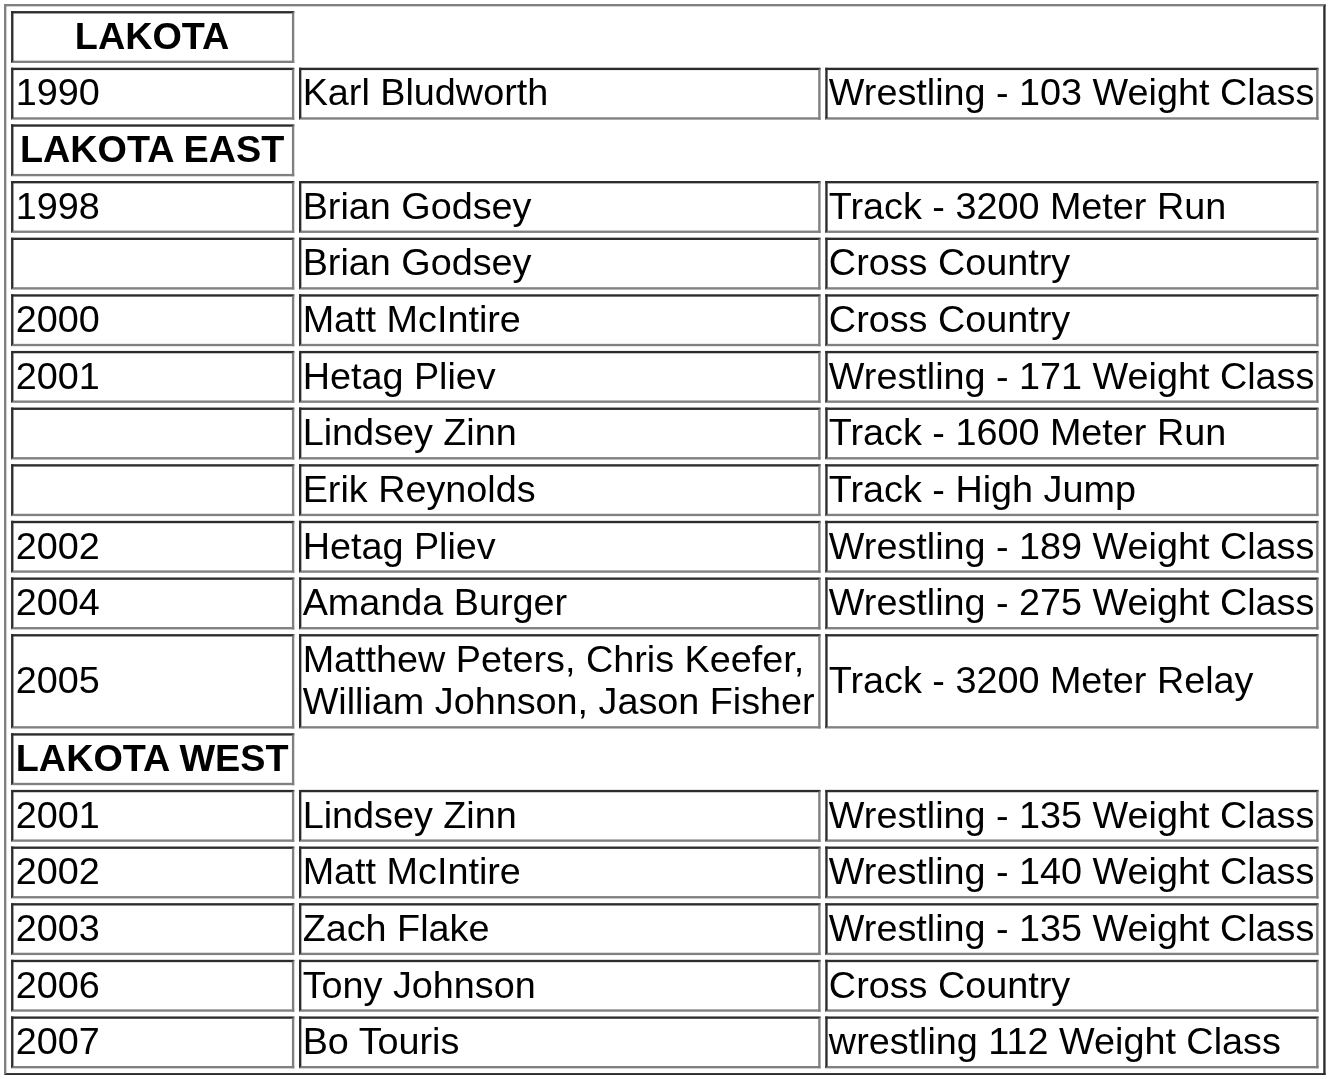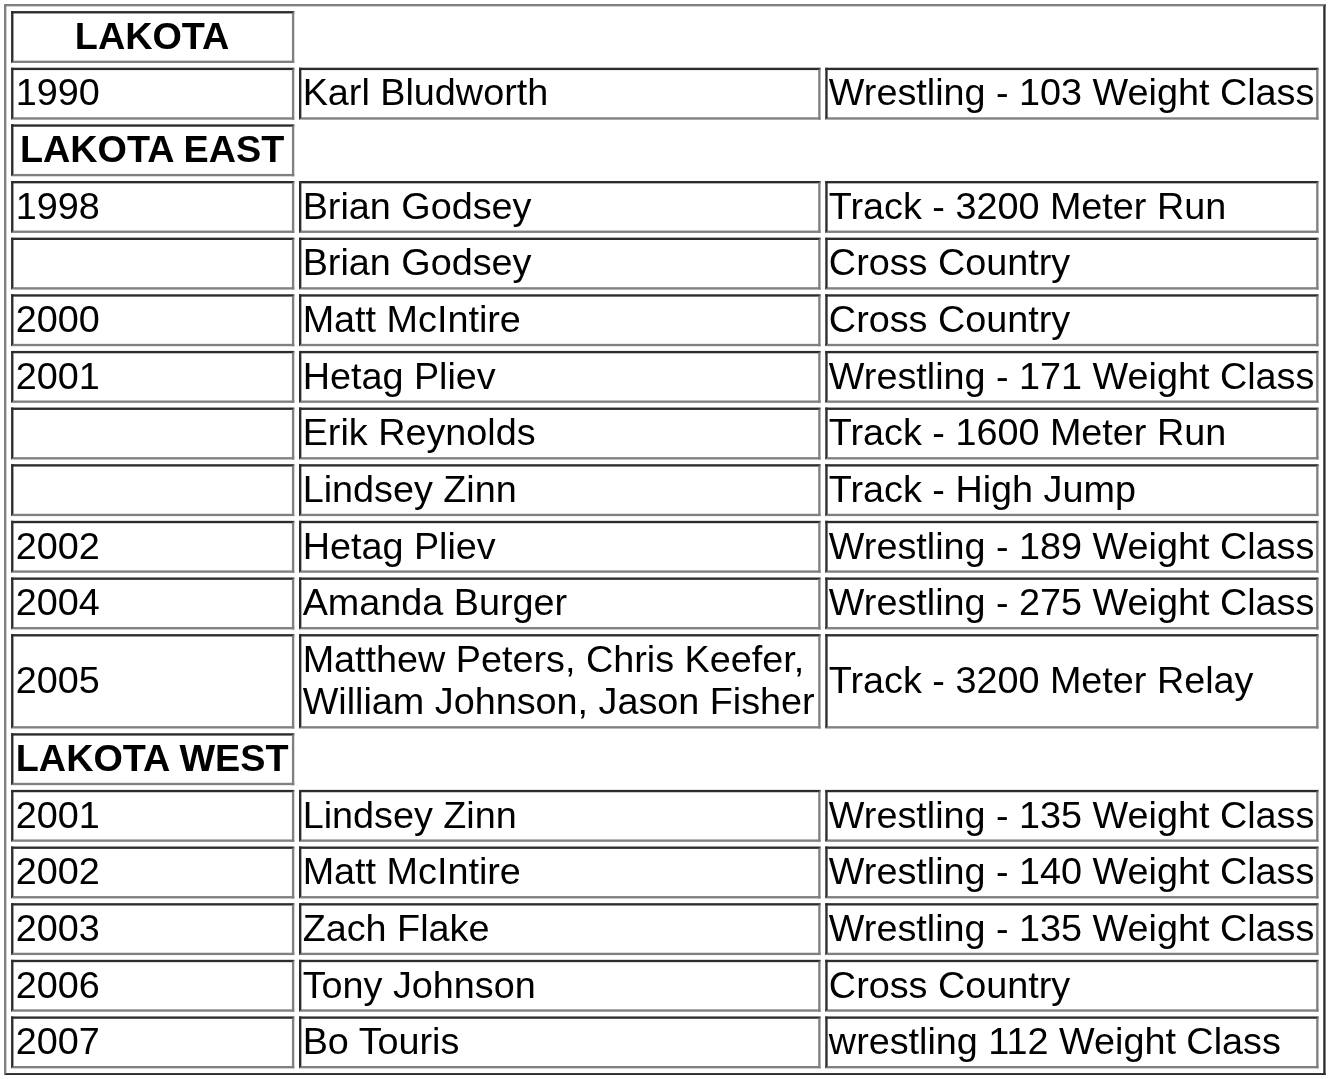Track - 1600 Meter Run | column 2: Lindsey Zinn -> Erik Reynolds
Track - High Jump | column 2: Erik Reynolds -> Lindsey Zinn
